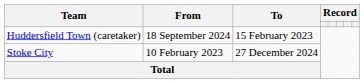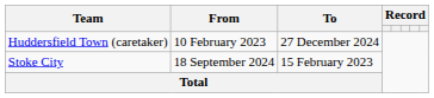Huddersfield Town (caretaker) | From: 18 September 2024 -> 10 February 2023
Huddersfield Town (caretaker) | To: 15 February 2023 -> 27 December 2024
Stoke City | From: 10 February 2023 -> 18 September 2024
Stoke City | To: 27 December 2024 -> 15 February 2023
